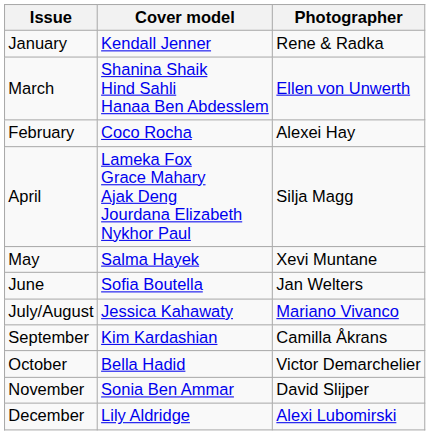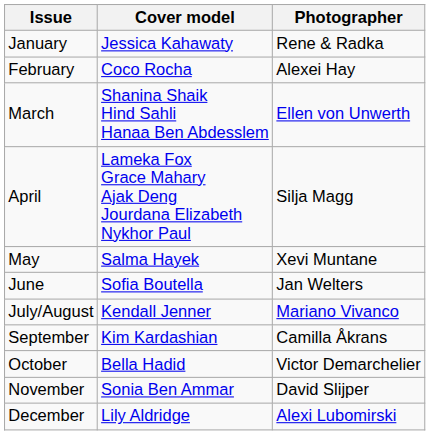January | Cover model: Kendall Jenner -> Jessica Kahawaty
rows swapped: February <-> March
July/August | Cover model: Jessica Kahawaty -> Kendall Jenner
